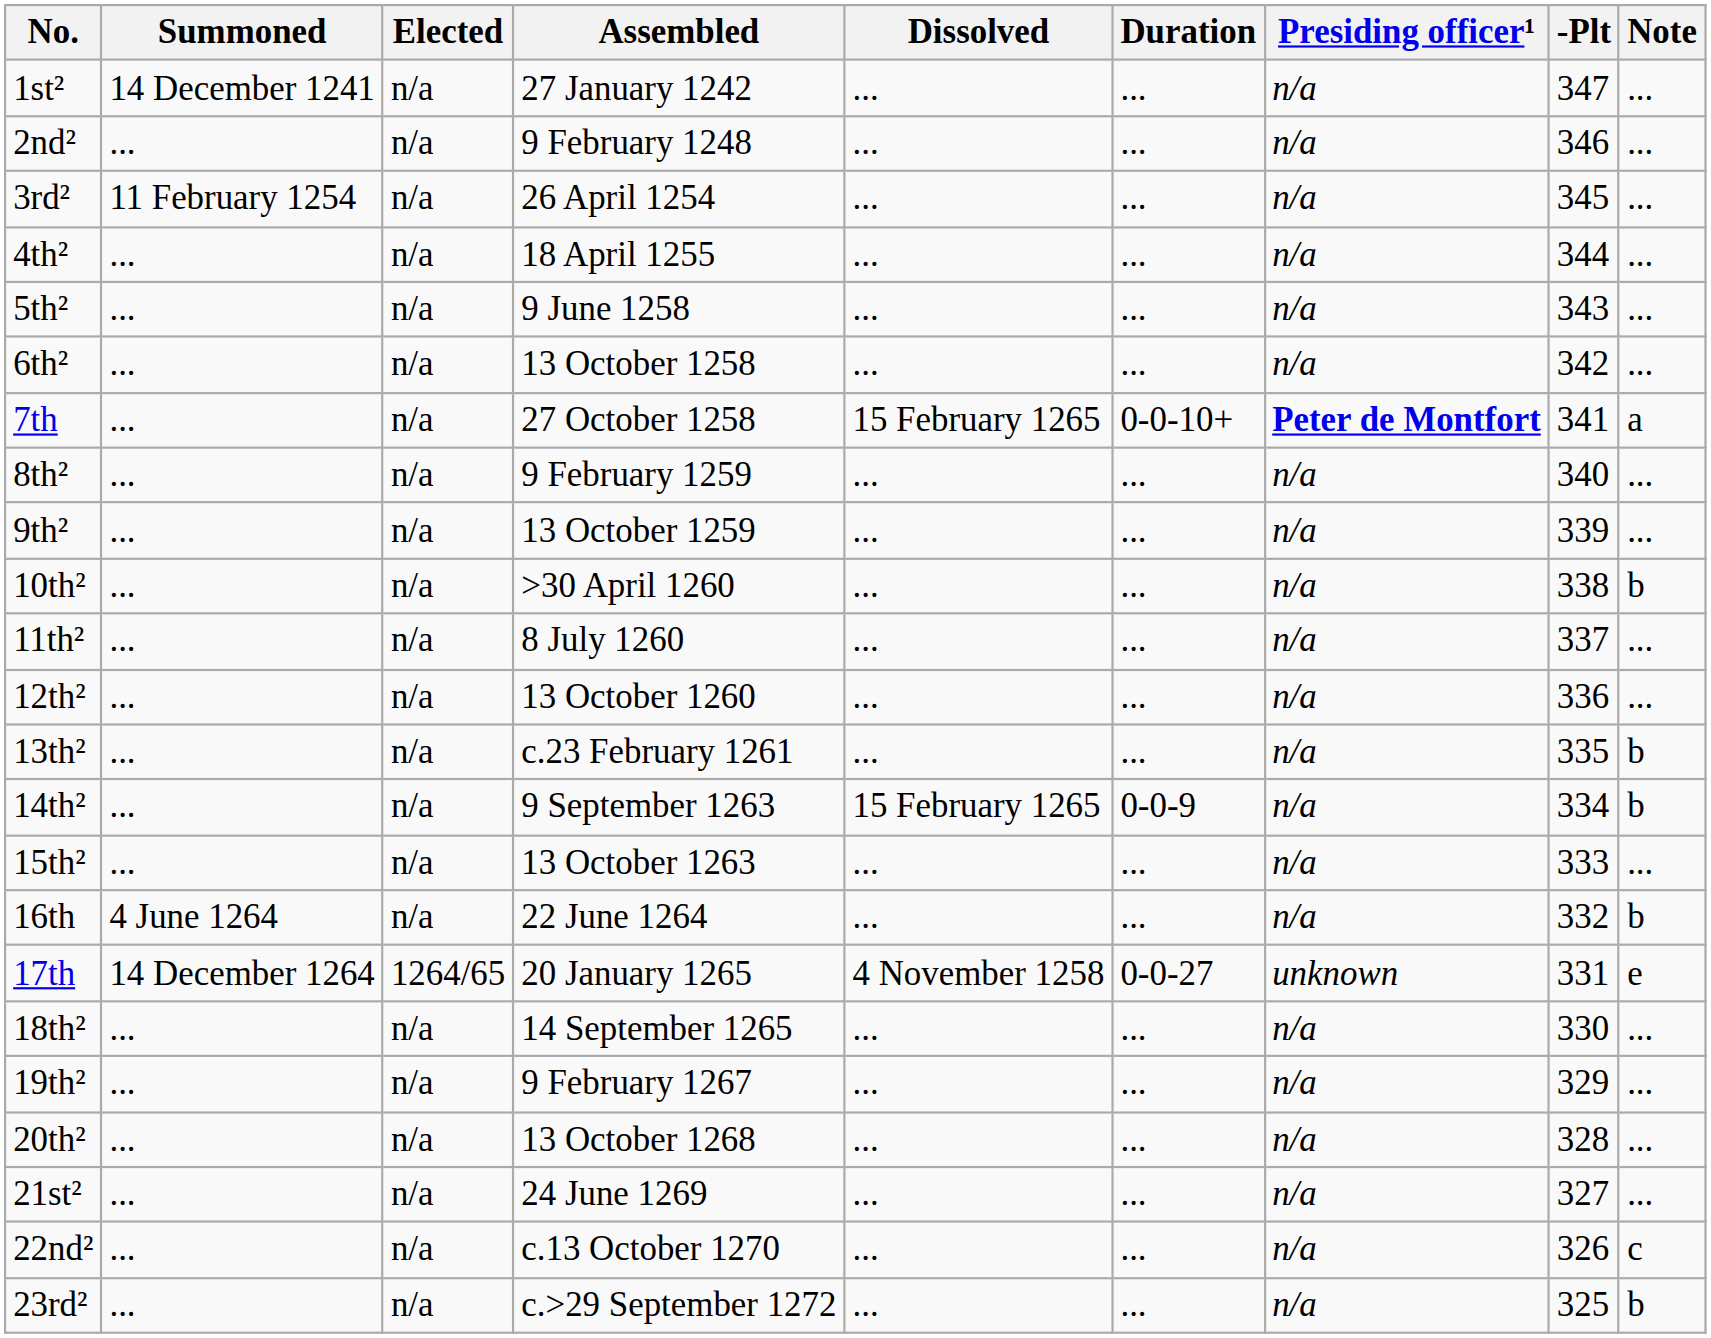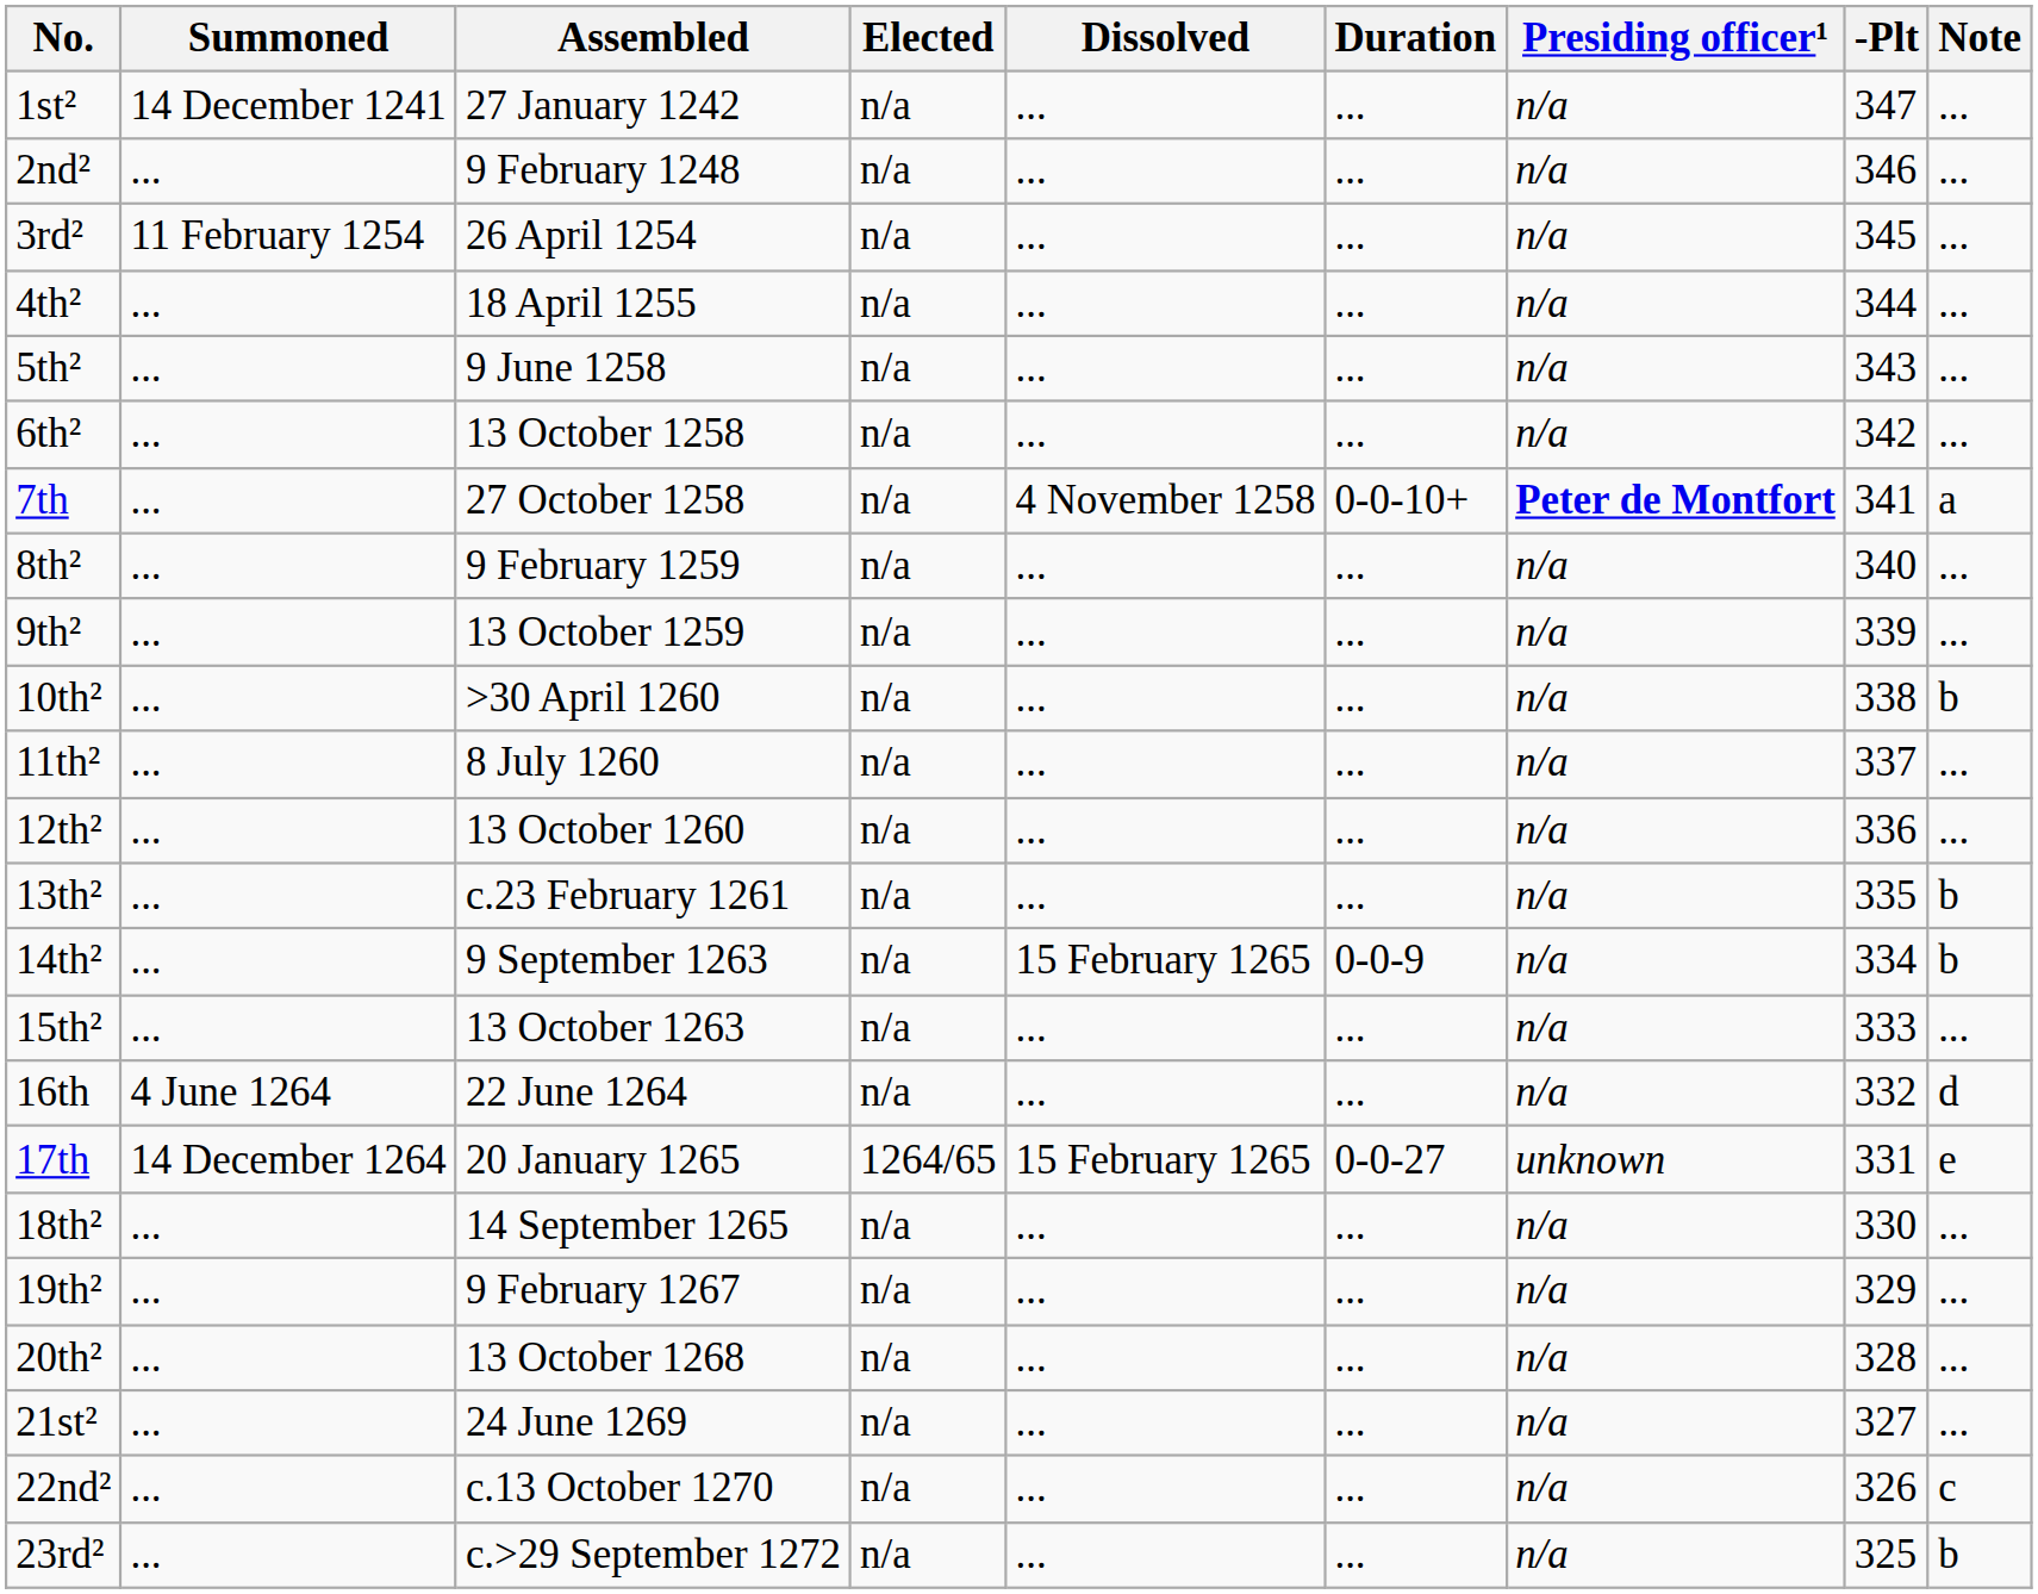columns swapped: Elected <-> Assembled
7th | Dissolved: 15 February 1265 -> 4 November 1258
16th | Note: b -> d
17th | Dissolved: 4 November 1258 -> 15 February 1265
